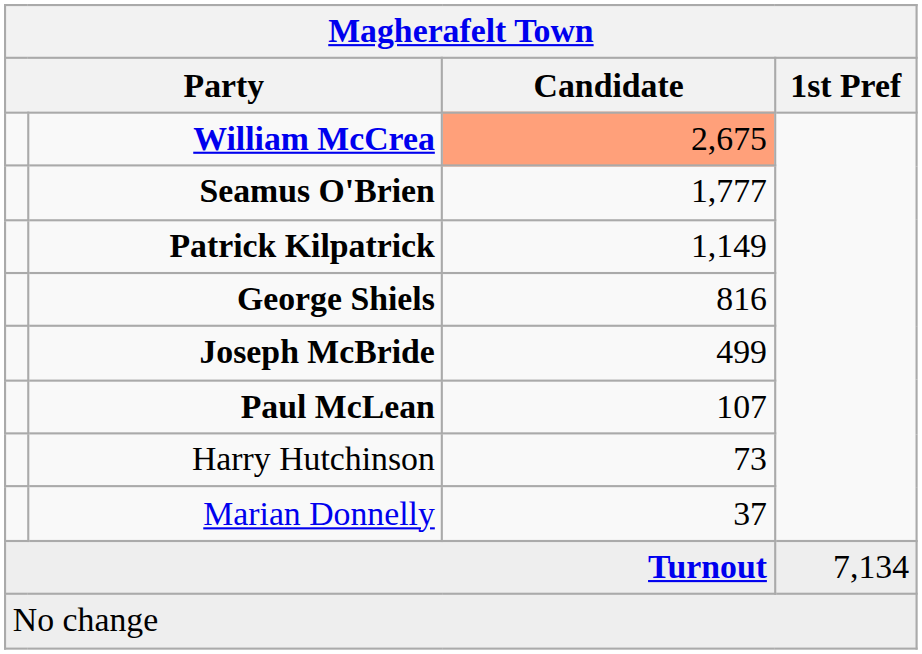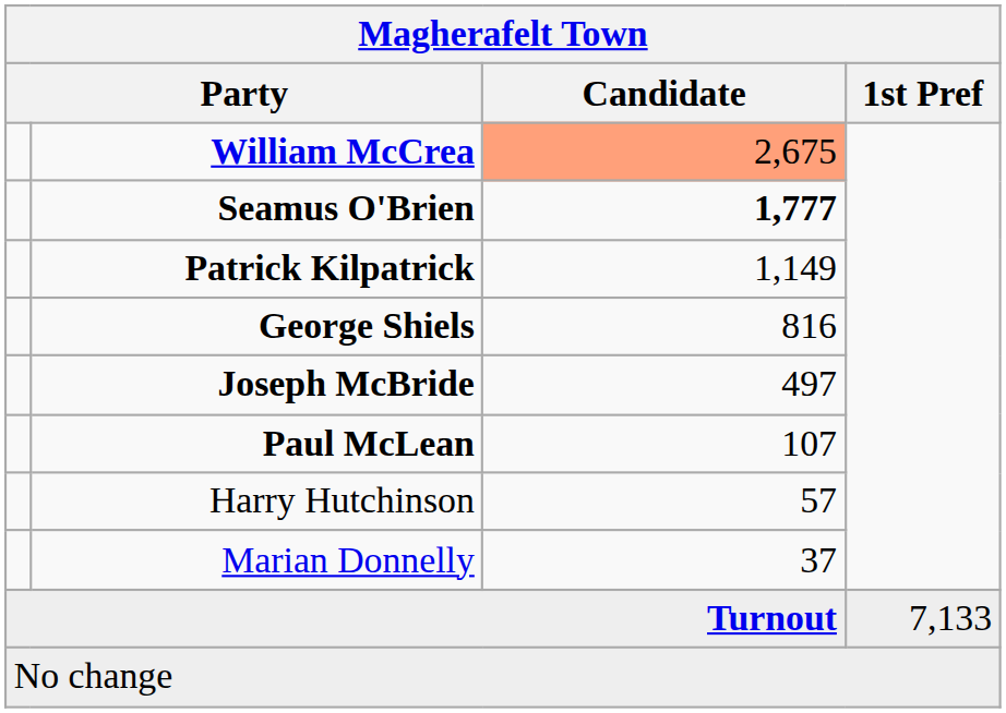Seamus O'Brien | Candidate: normal -> bold
Joseph McBride | Candidate: 499 -> 497
Harry Hutchinson | Candidate: 73 -> 57
Turnout | 1st Pref: 7,134 -> 7,133
